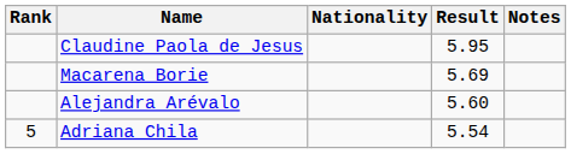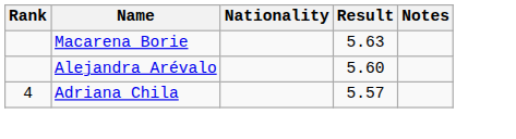- row: Claudine Paola de Jesus | 5.95
Macarena Borie | Result: 5.69 -> 5.63
Adriana Chila | Rank: 5 -> 4
Adriana Chila | Result: 5.54 -> 5.57
